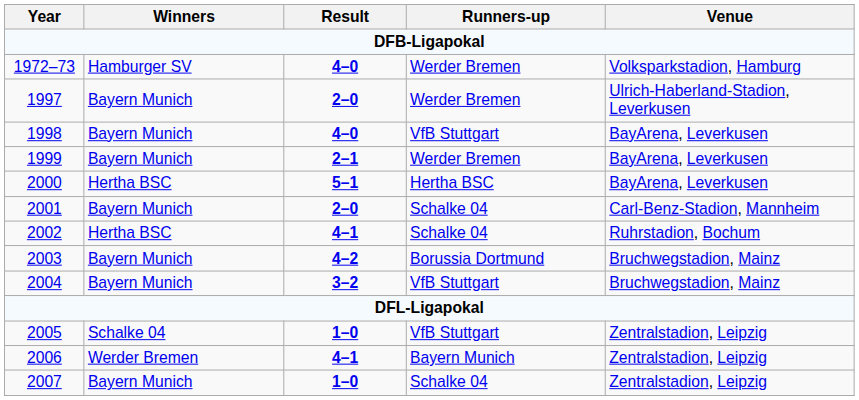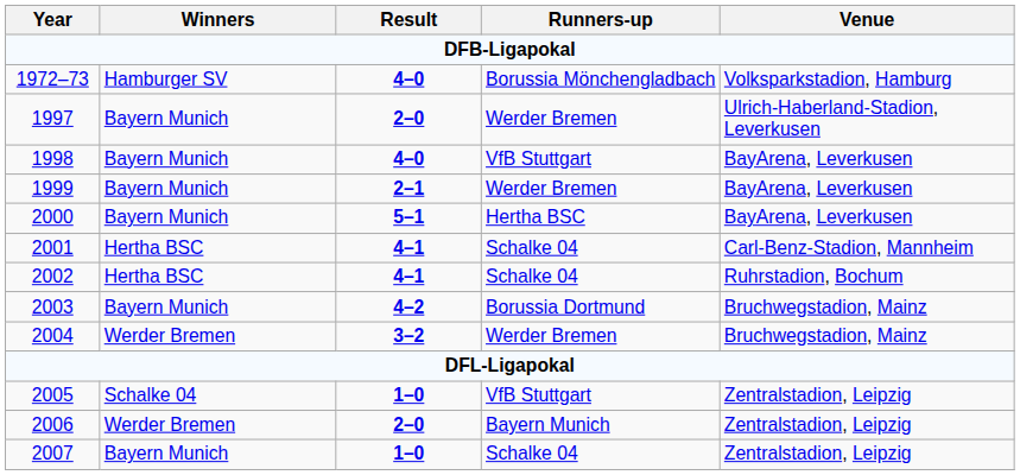1972–73 | Runners-up: Werder Bremen -> Borussia Mönchengladbach
2000 | Winners: Hertha BSC -> Bayern Munich
2001 | Winners: Bayern Munich -> Hertha BSC
2001 | Result: 2–0 -> 4–1
2004 | Winners: Bayern Munich -> Werder Bremen
2004 | Runners-up: VfB Stuttgart -> Werder Bremen
2006 | Result: 4–1 -> 2–0
